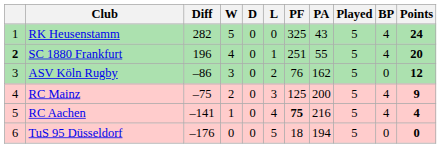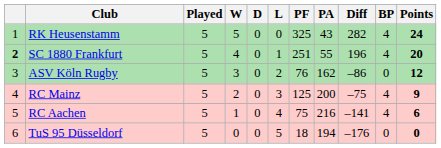columns swapped: Played <-> Diff
RC Aachen | PF: bold -> normal
RC Aachen | Points: 4 -> 6
